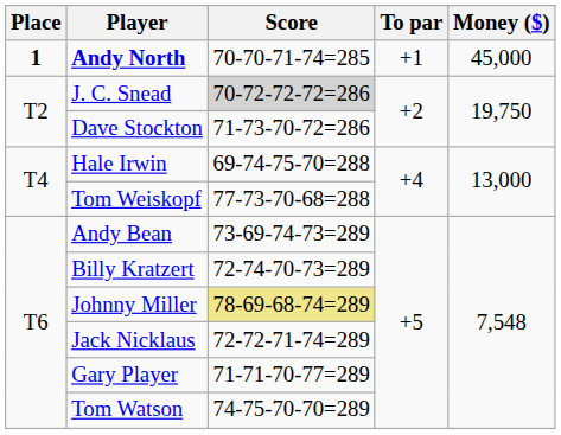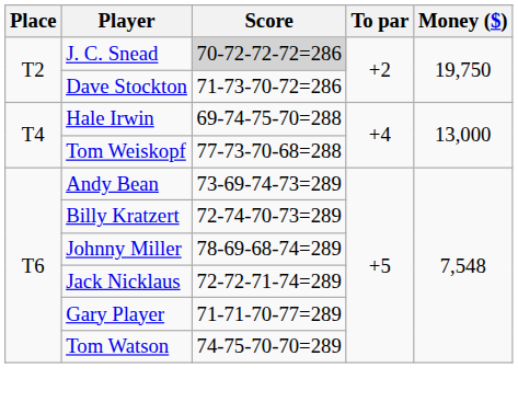- row: 1 | Andy North | 70-70-71-74=285 | +1 | 45,000
Johnny Miller | Score: khaki background -> no background
